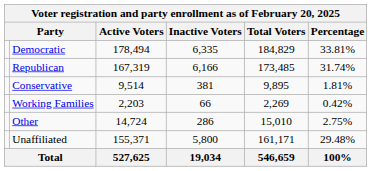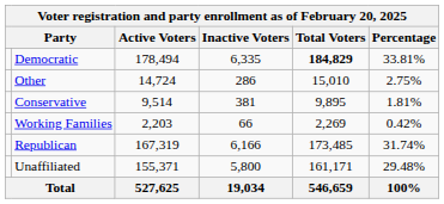Democratic | Total Voters: normal -> bold
rows swapped: Republican <-> Other
